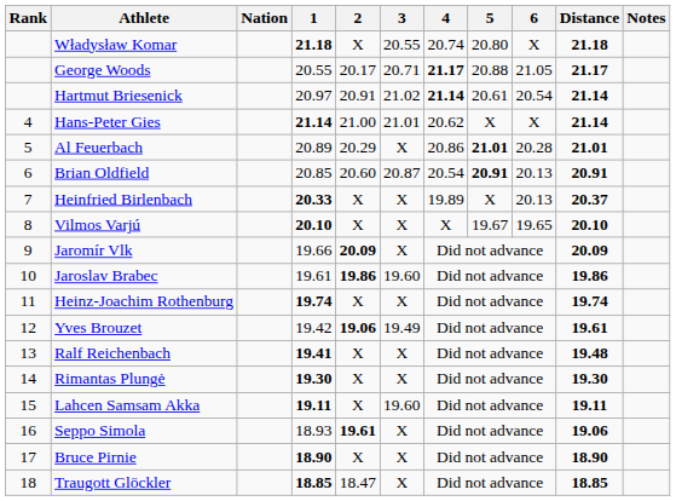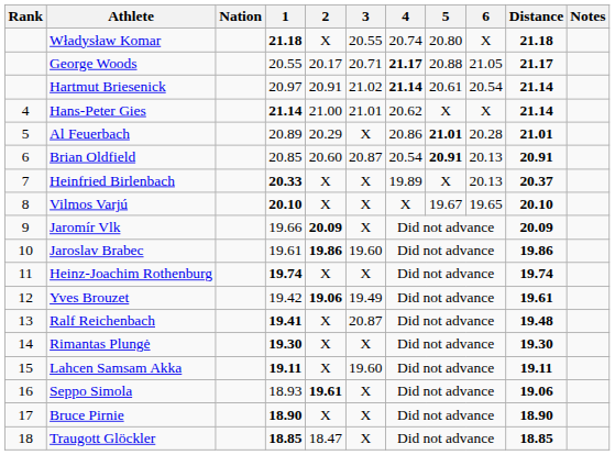Ralf Reichenbach | 3: X -> 20.87
